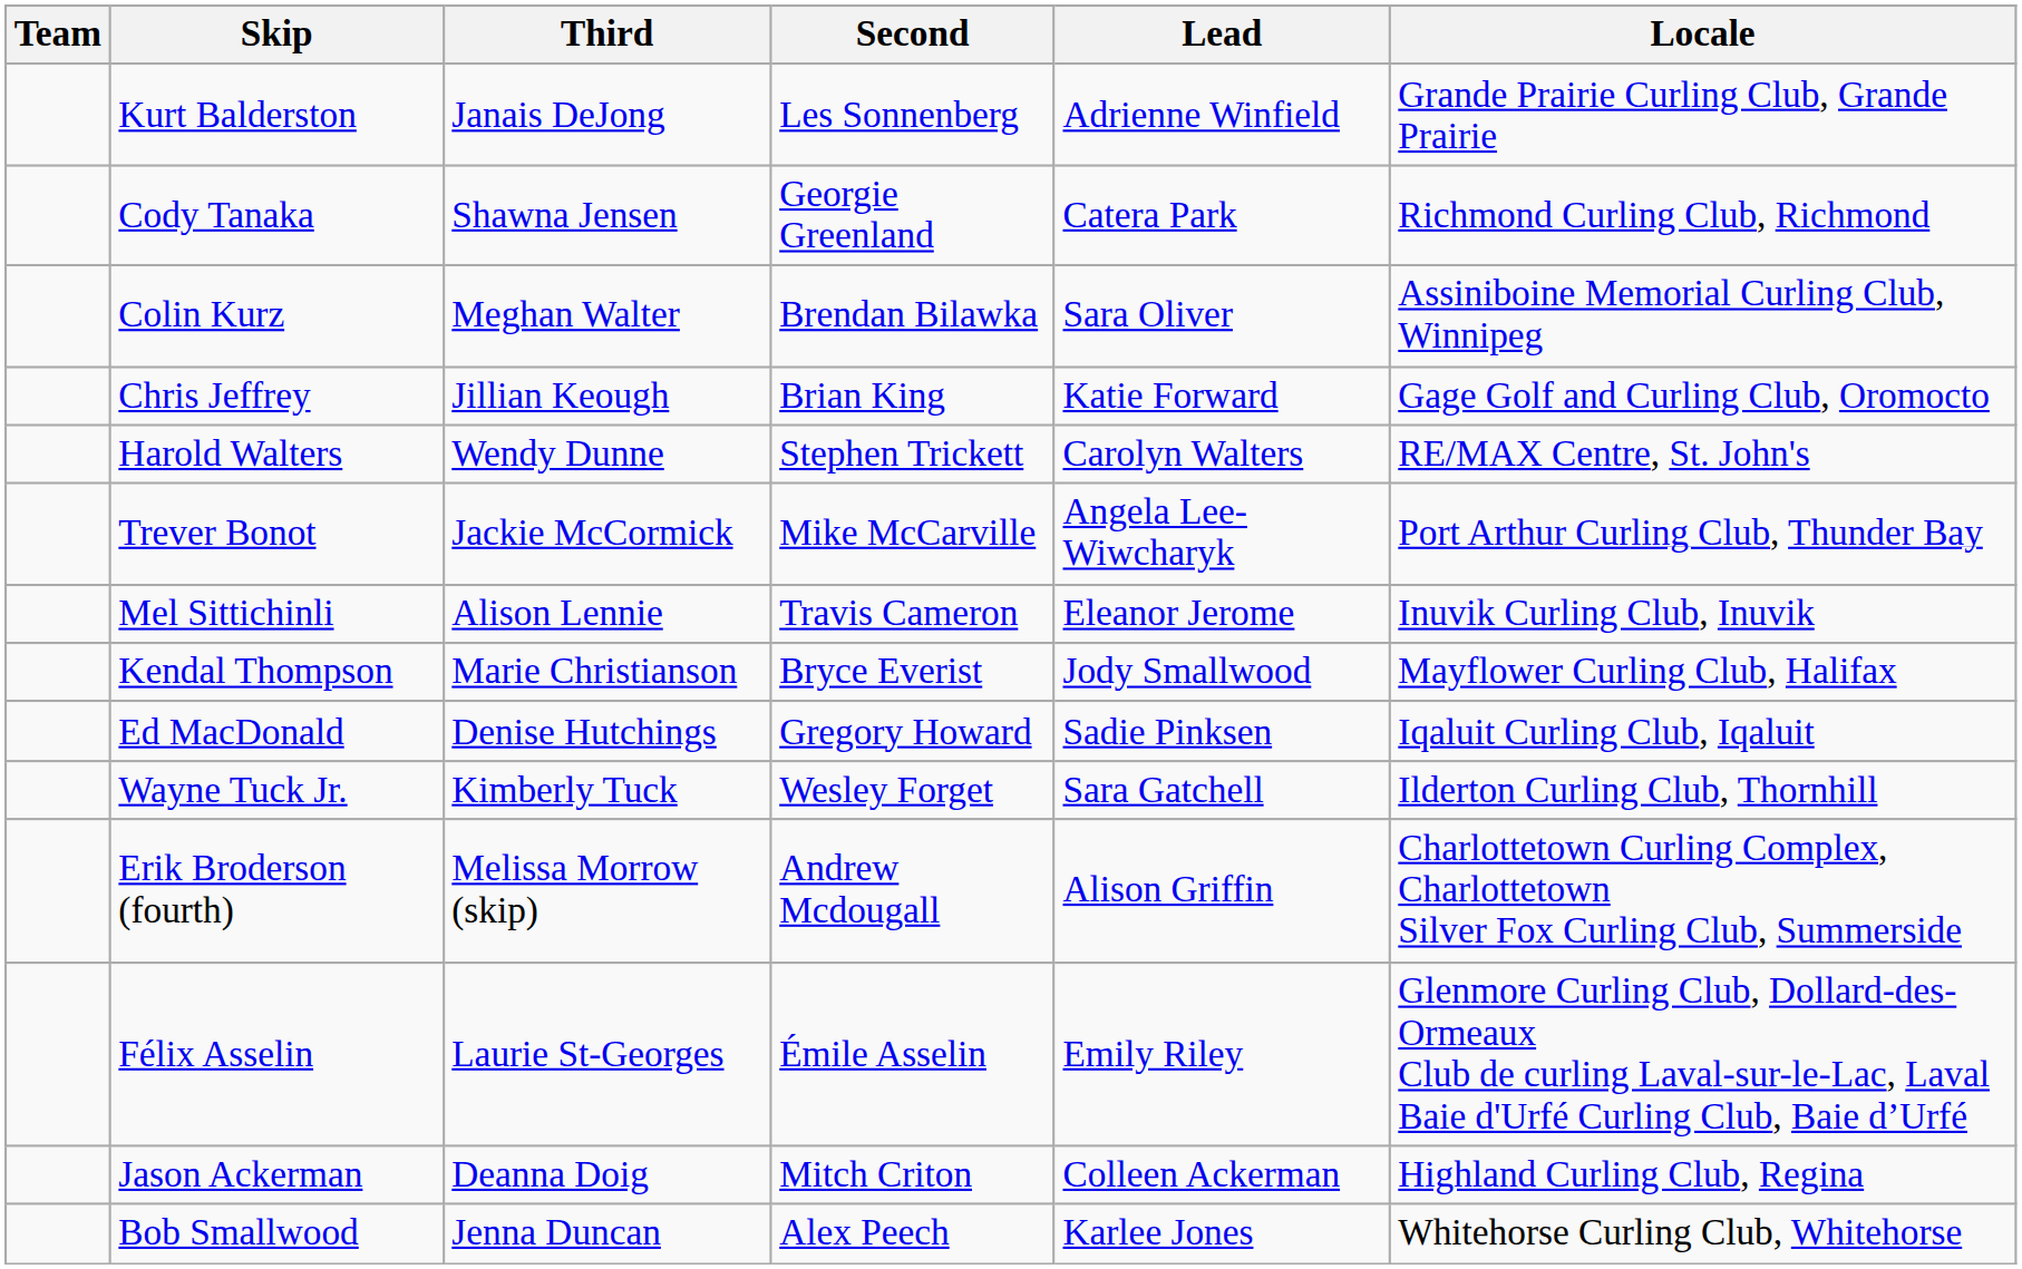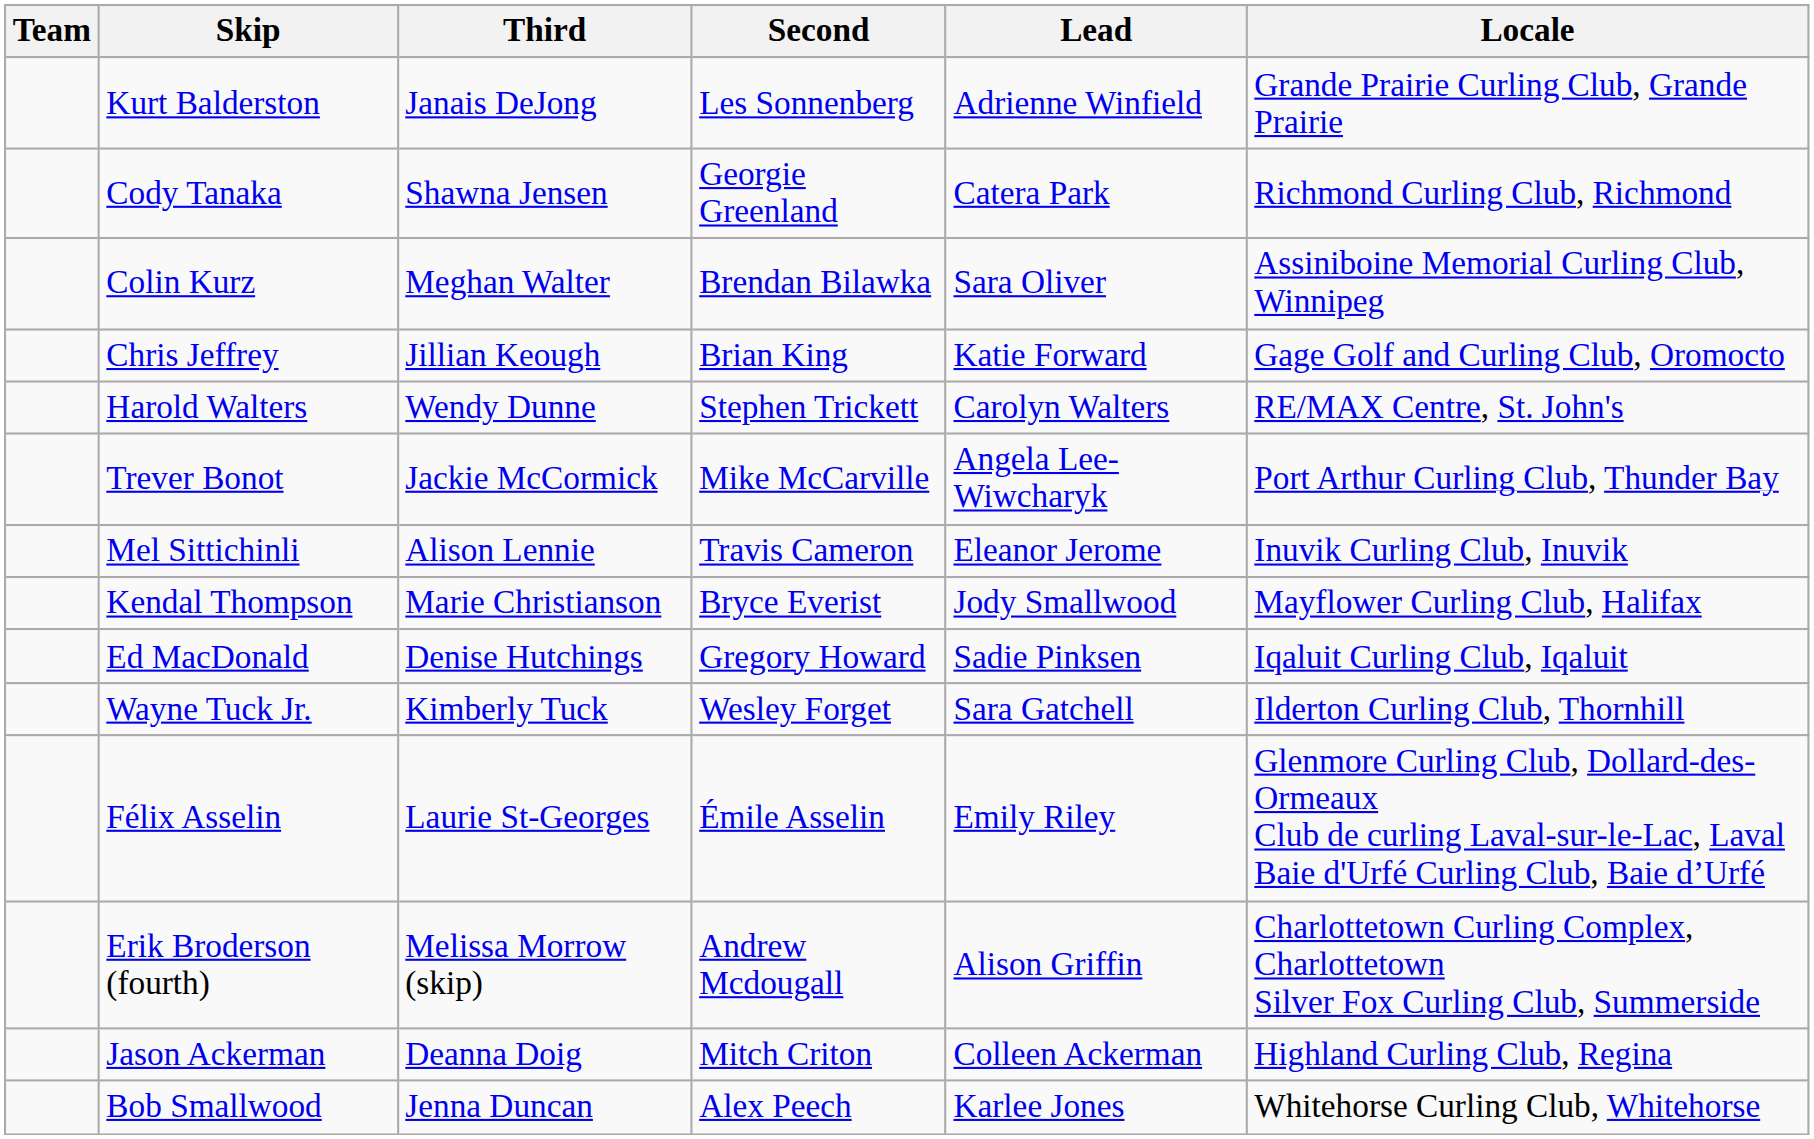rows swapped: Erik Broderson (fourth) <-> Félix Asselin
